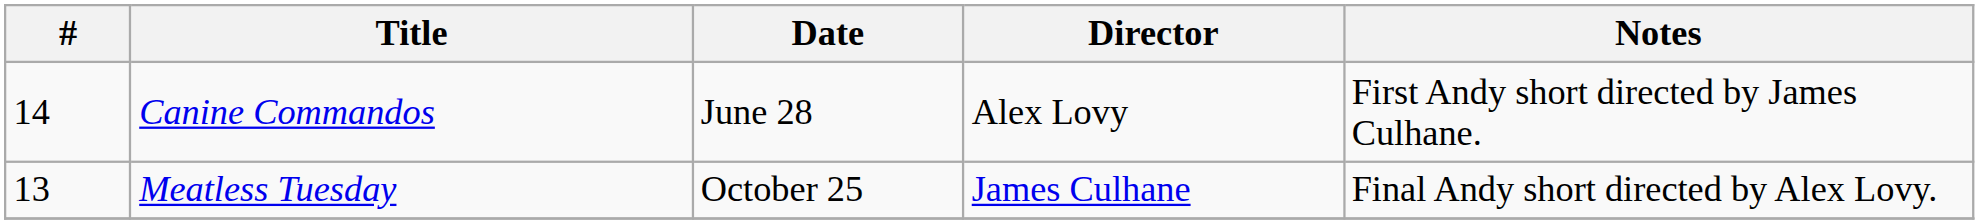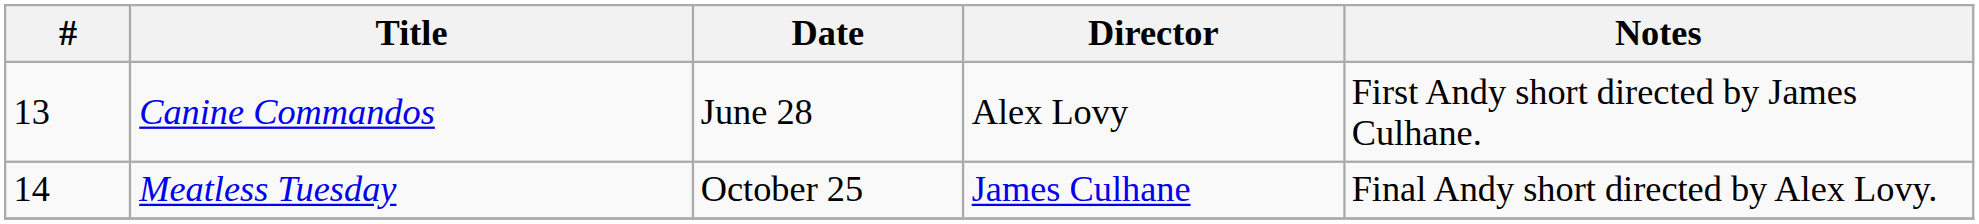Canine Commandos | #: 14 -> 13
Meatless Tuesday | #: 13 -> 14
